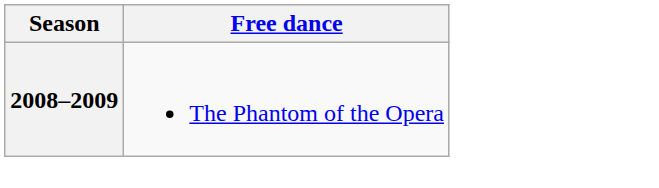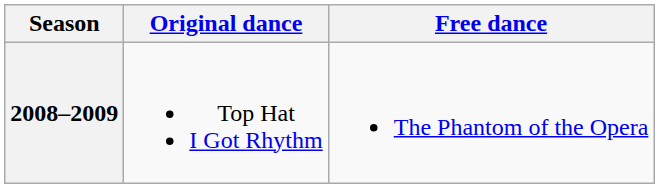+ column: Original dance | Top Hat I Got Rhythm
